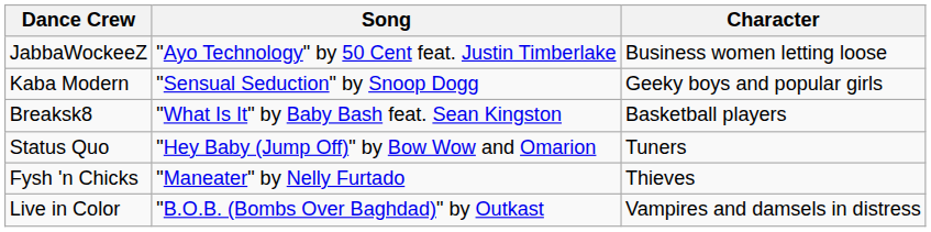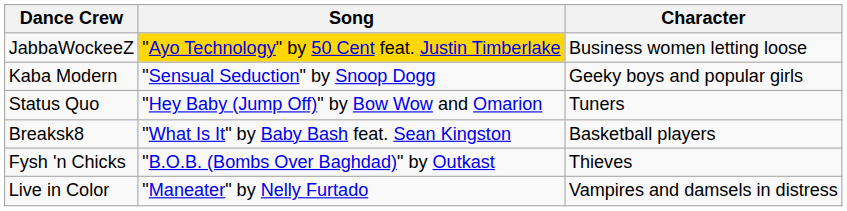JabbaWockeeZ | Song: no background -> gold background
rows swapped: Status Quo <-> Breaksk8
Fysh 'n Chicks | Song: "Maneater" by Nelly Furtado -> "B.O.B. (Bombs Over Baghdad)" by Outkast
Live in Color | Song: "B.O.B. (Bombs Over Baghdad)" by Outkast -> "Maneater" by Nelly Furtado
